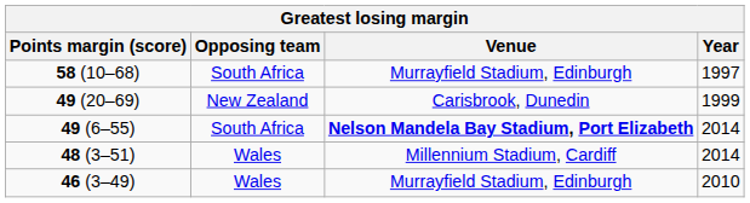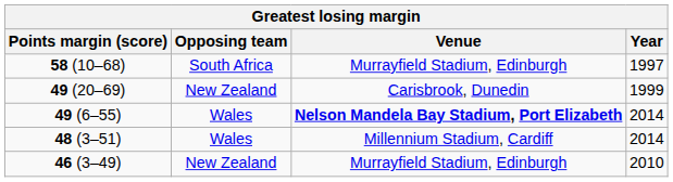49 (6–55) | Opposing team: South Africa -> Wales
46 (3–49) | Opposing team: Wales -> New Zealand
